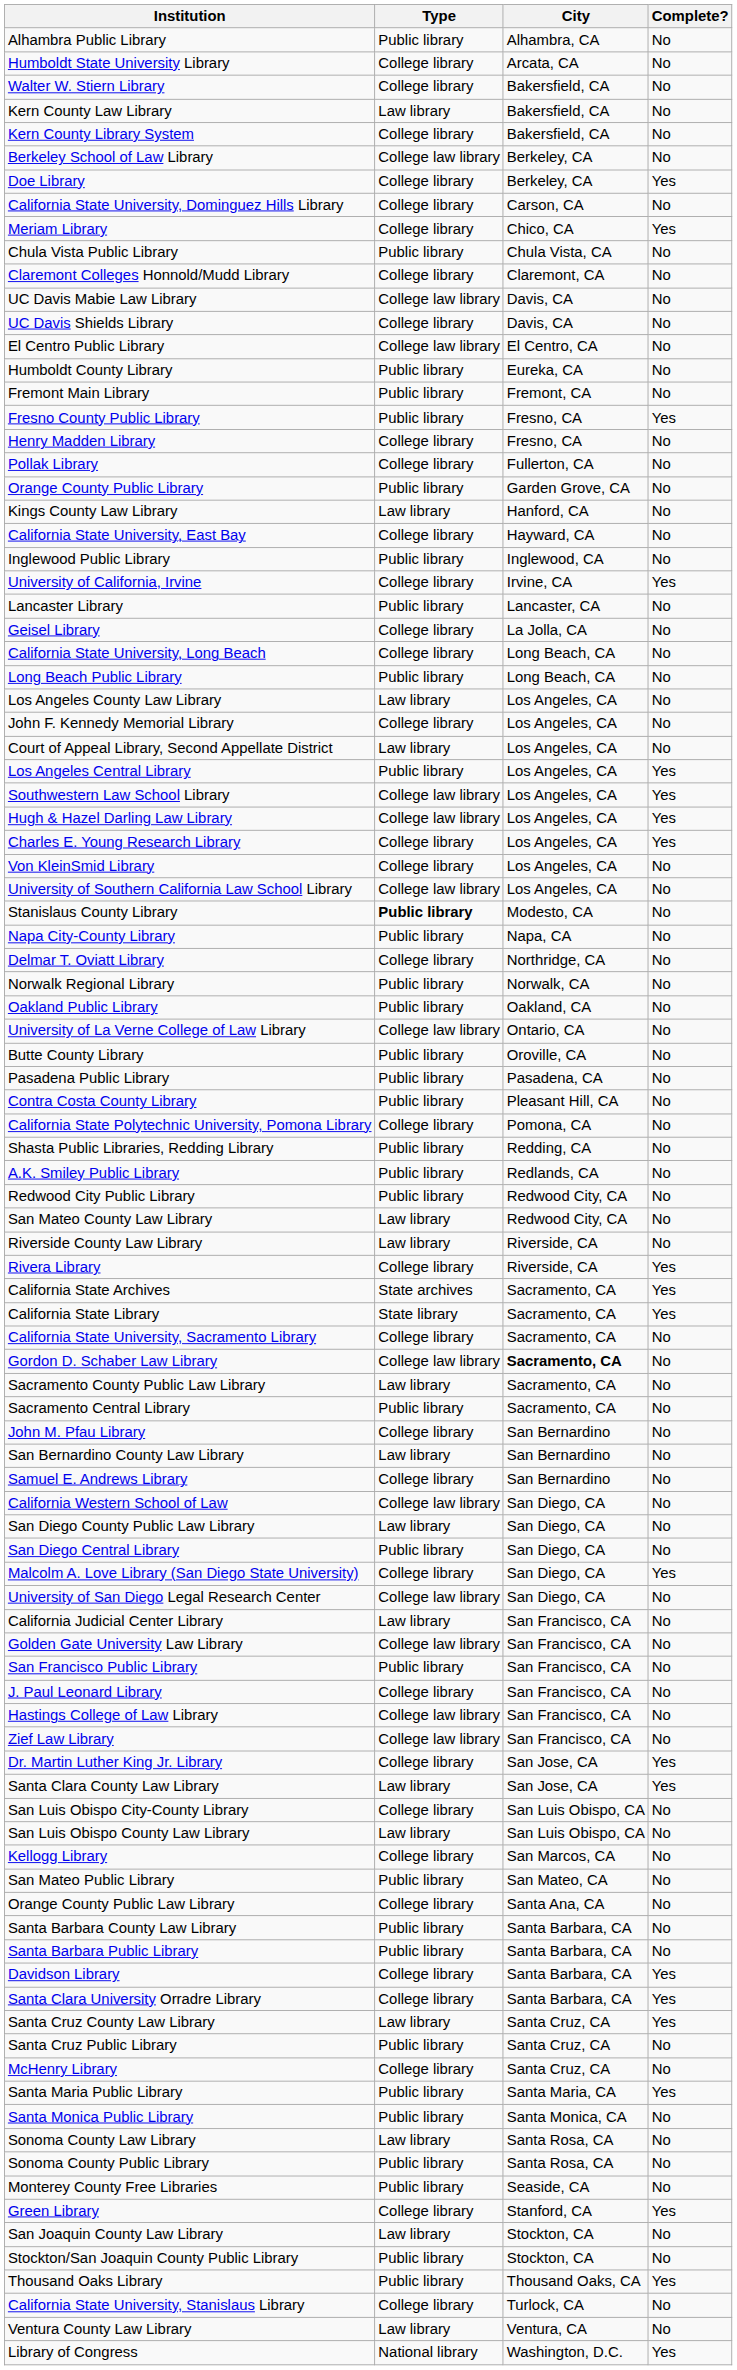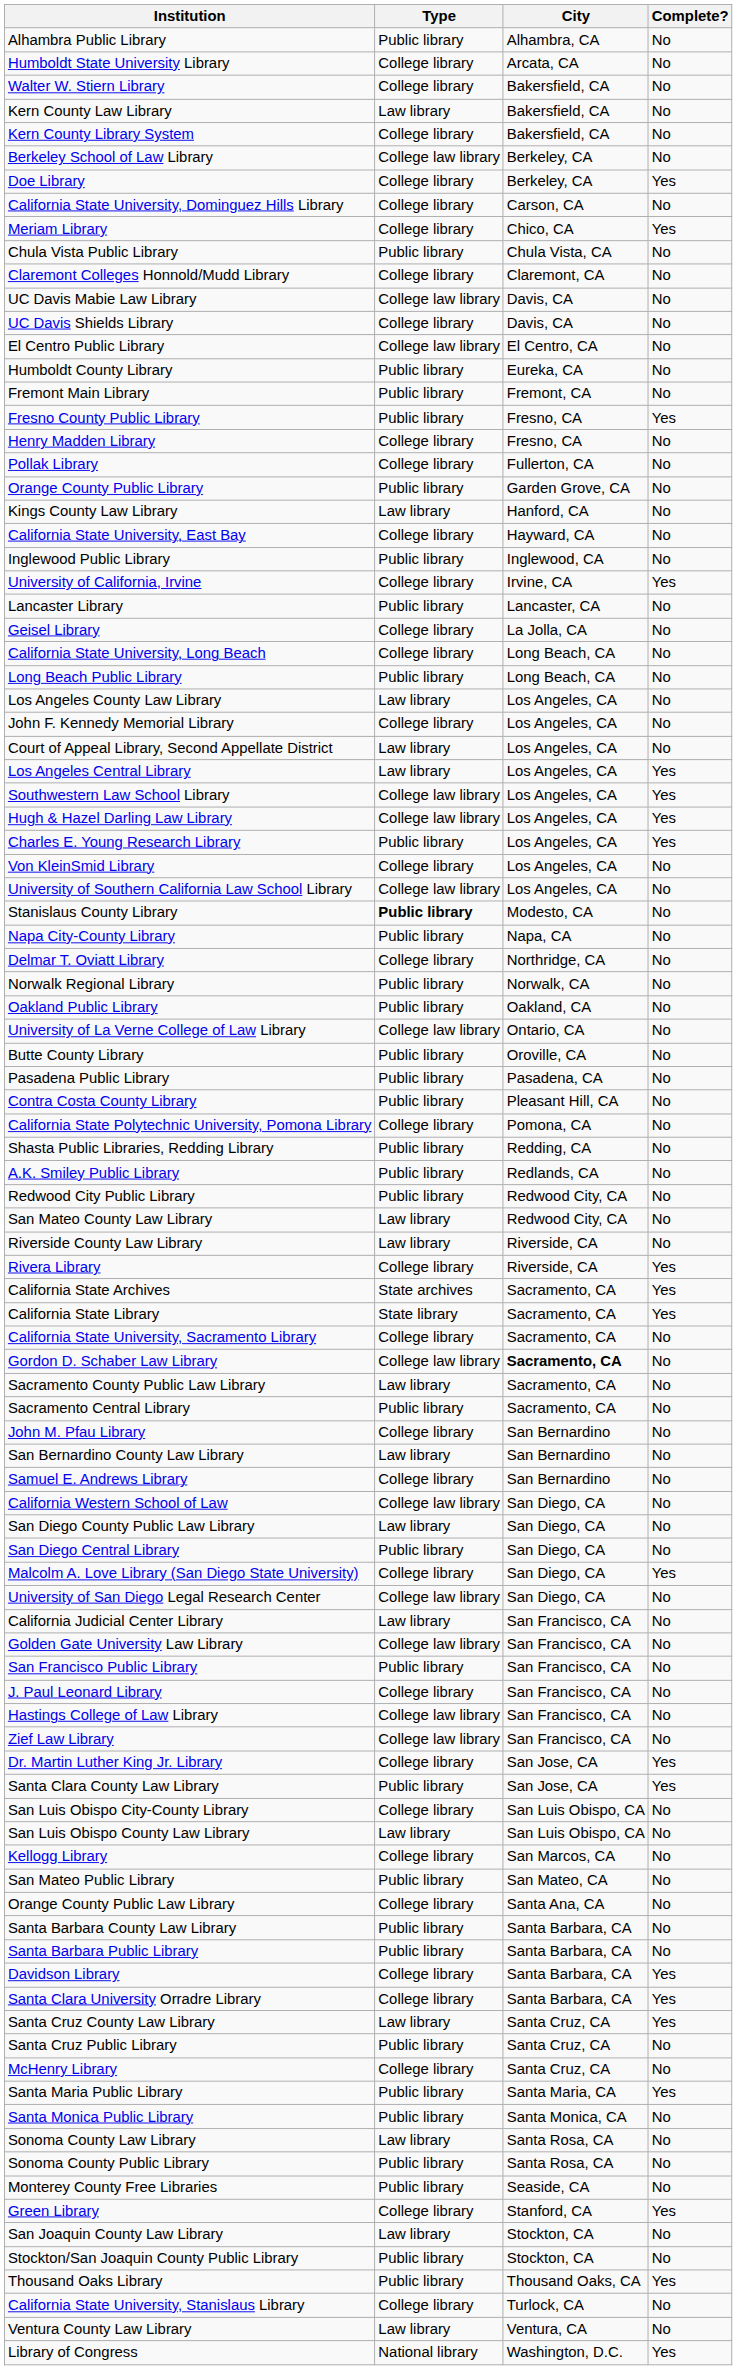Los Angeles Central Library | Type: Public library -> Law library
Charles E. Young Research Library | Type: College library -> Public library
Santa Clara County Law Library | Type: Law library -> Public library
